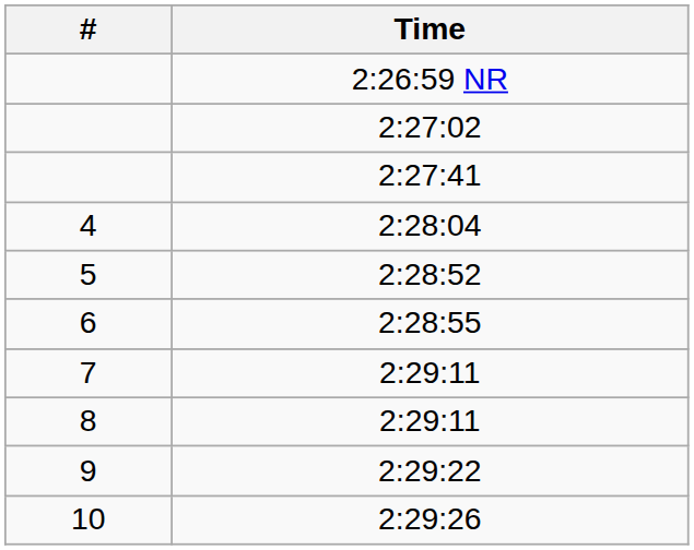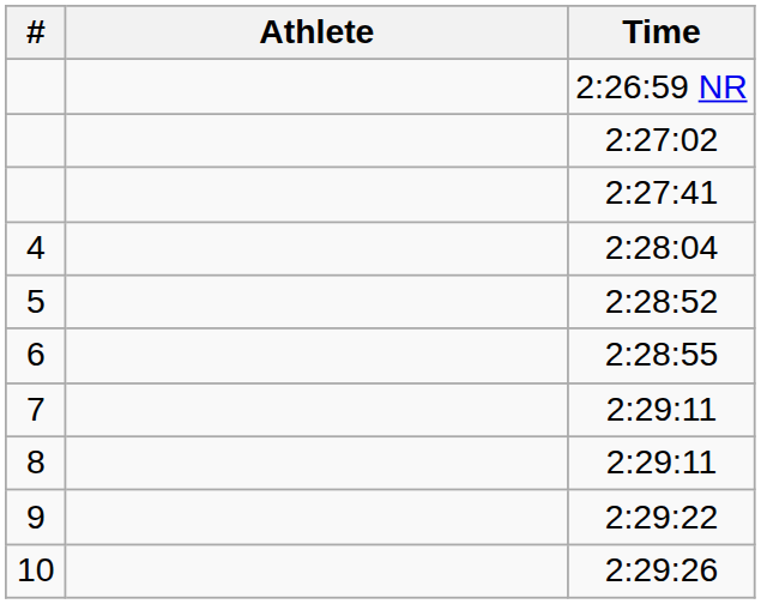+ column: Athlete
